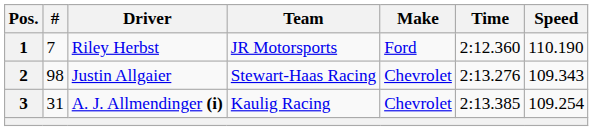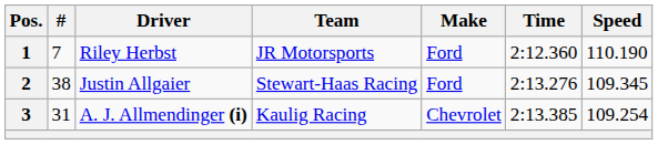2 | #: 98 -> 38
2 | Make: Chevrolet -> Ford
2 | Speed: 109.343 -> 109.345
